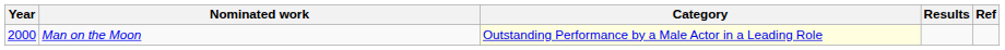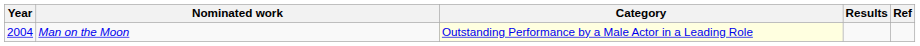Man on the Moon | Year: 2000 -> 2004
